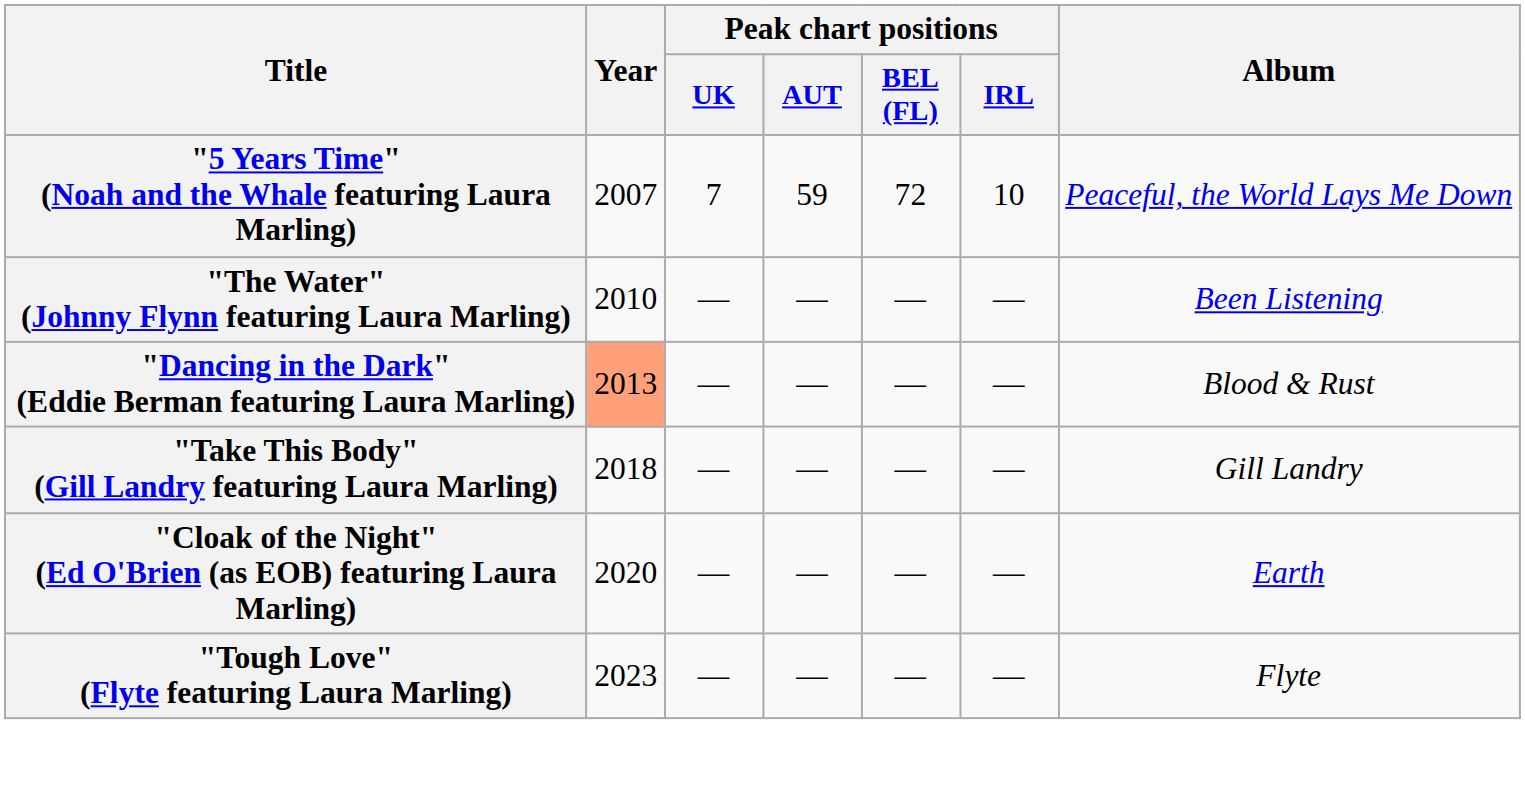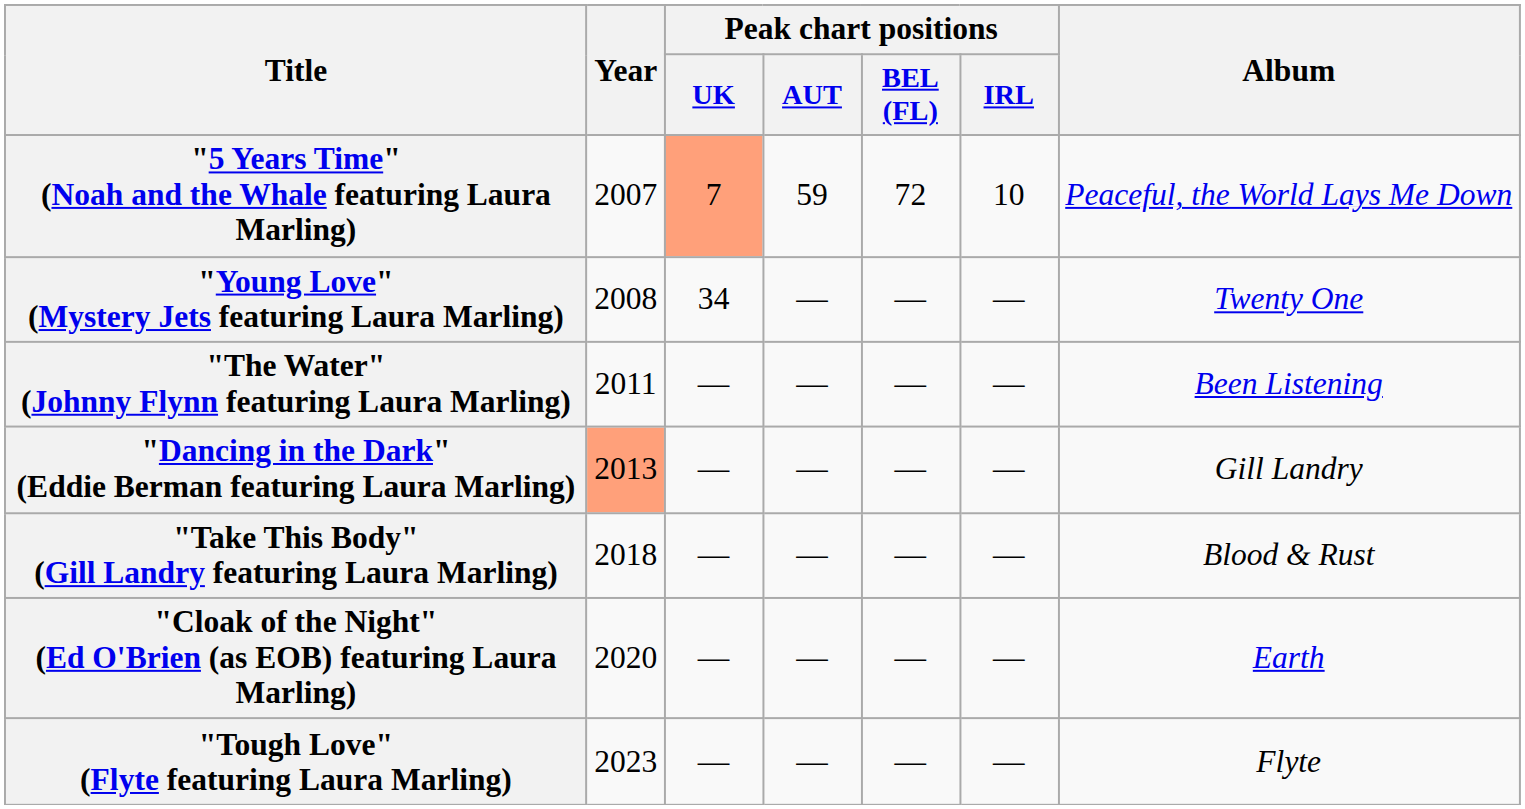"5 Years Time" (Noah and the Whale featuring Laura Marling) | Peak chart positions / UK: no background -> lightsalmon background
+ row: "Young Love" (Mystery Jets featuring Laura Marling) | 2008 | 34 | — | — | — | Twenty One
"The Water" (Johnny Flynn featuring Laura Marling) | Year: 2010 -> 2011
"Dancing in the Dark" (Eddie Berman featuring Laura Marling) | Album: Blood & Rust -> Gill Landry
"Take This Body" (Gill Landry featuring Laura Marling) | Album: Gill Landry -> Blood & Rust
